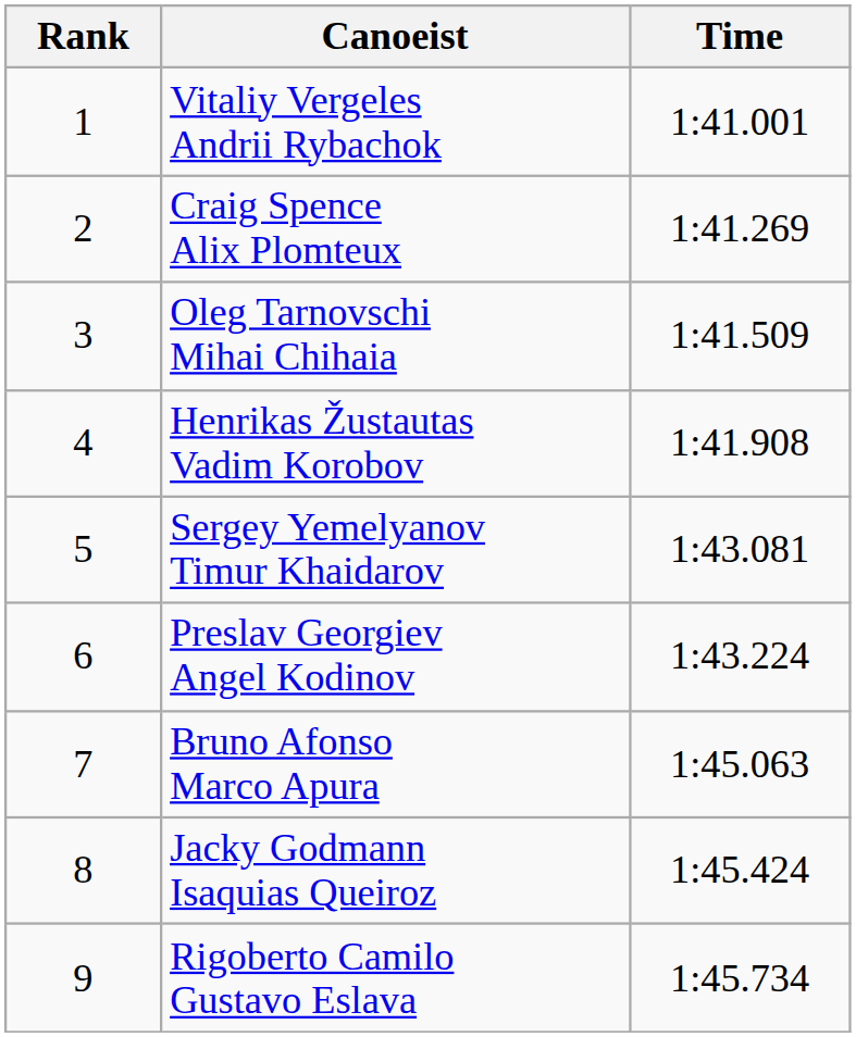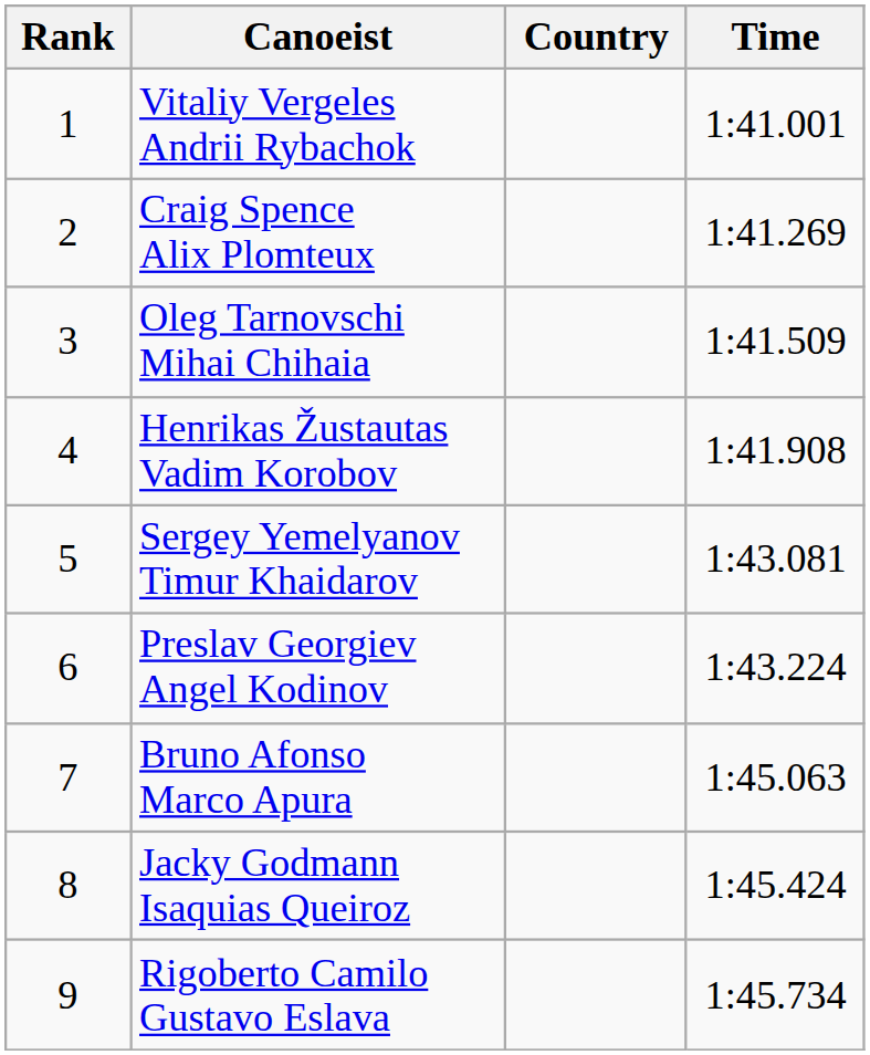+ column: Country
